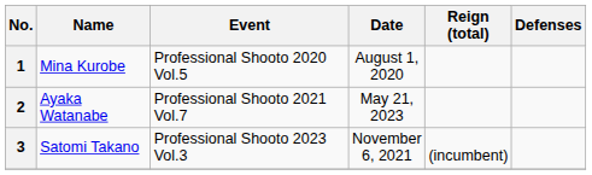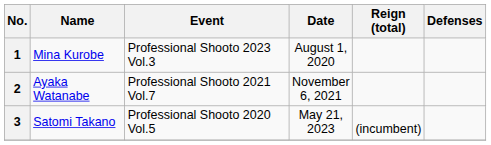1 | Event: Professional Shooto 2020 Vol.5 -> Professional Shooto 2023 Vol.3
2 | Date: May 21, 2023 -> November 6, 2021
3 | Event: Professional Shooto 2023 Vol.3 -> Professional Shooto 2020 Vol.5
3 | Date: November 6, 2021 -> May 21, 2023
